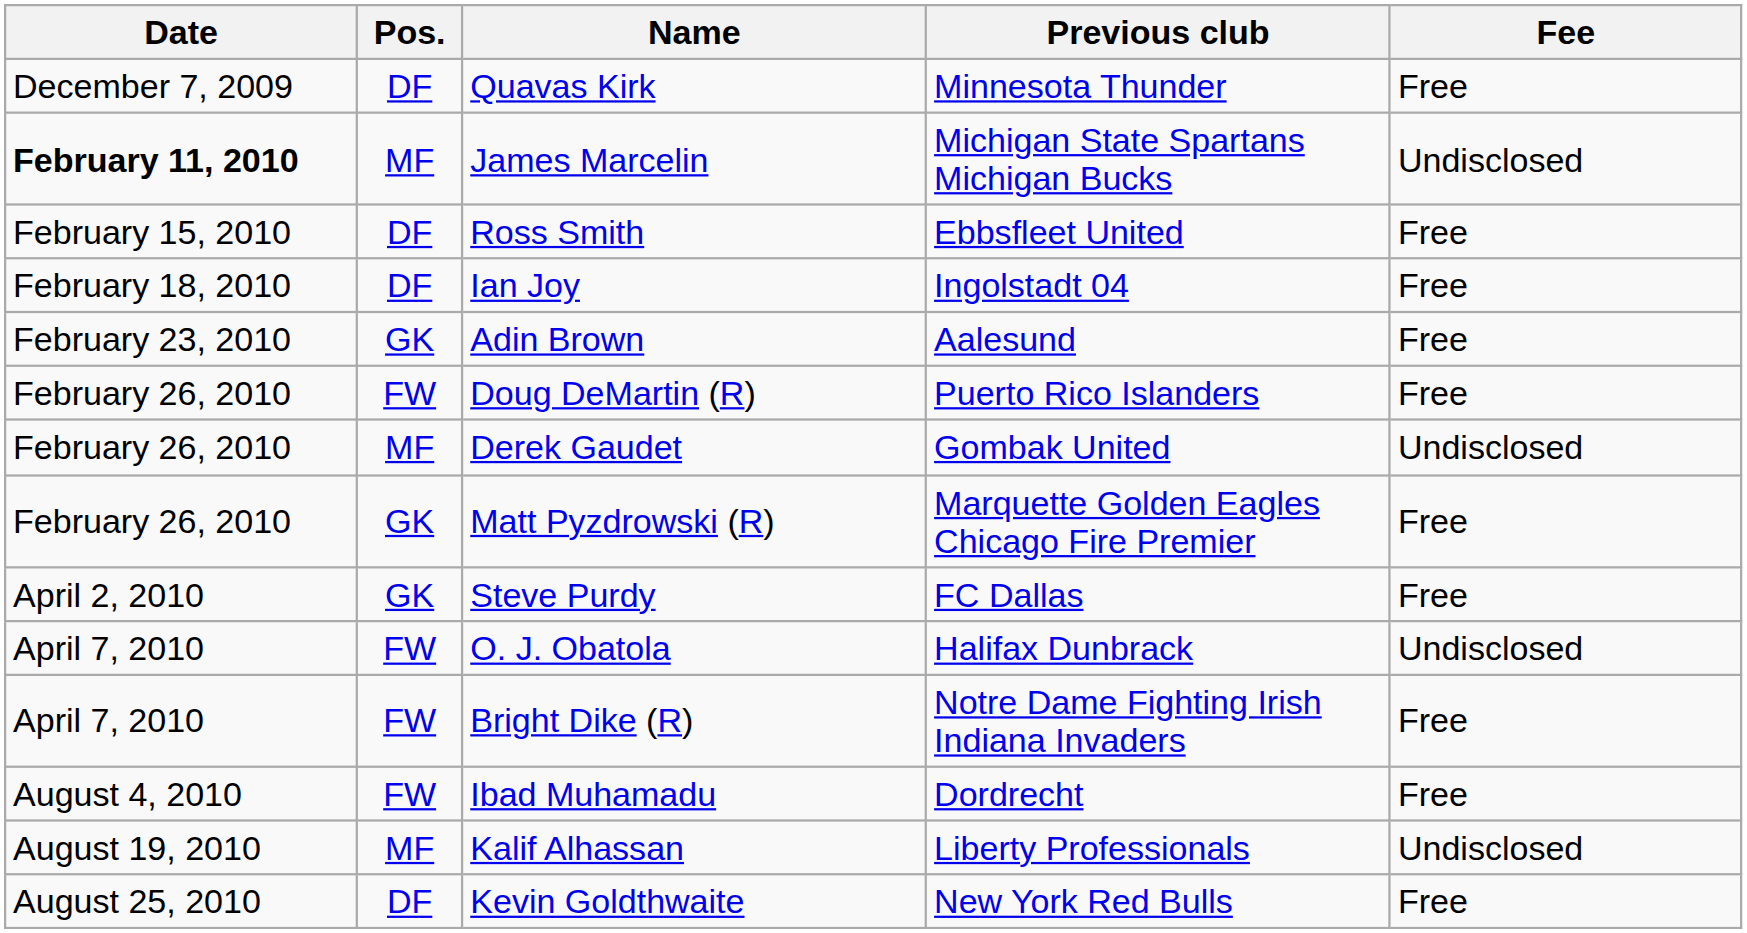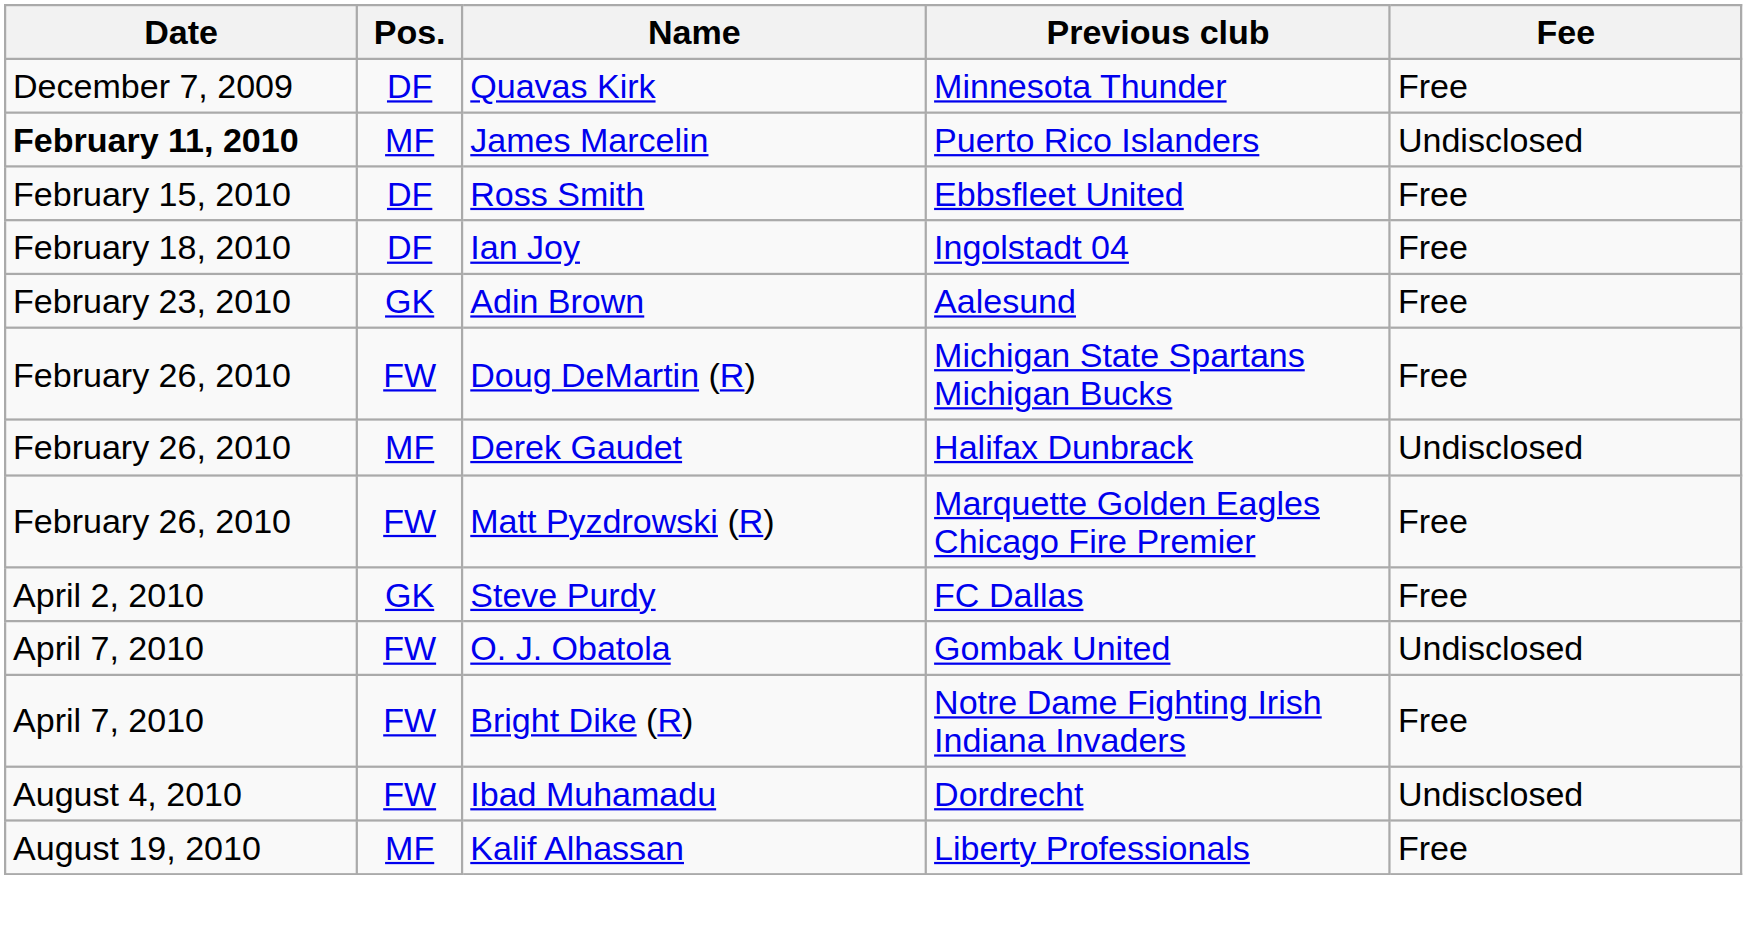James Marcelin | Previous club: Michigan State Spartans Michigan Bucks -> Puerto Rico Islanders
Doug DeMartin (R) | Previous club: Puerto Rico Islanders -> Michigan State Spartans Michigan Bucks
Derek Gaudet | Previous club: Gombak United -> Halifax Dunbrack
Matt Pyzdrowski (R) | Pos.: GK -> FW
O. J. Obatola | Previous club: Halifax Dunbrack -> Gombak United
Ibad Muhamadu | Fee: Free -> Undisclosed
Kalif Alhassan | Fee: Undisclosed -> Free
- row: August 25, 2010 | DF | Kevin Goldthwaite | New York Red Bulls | Free
